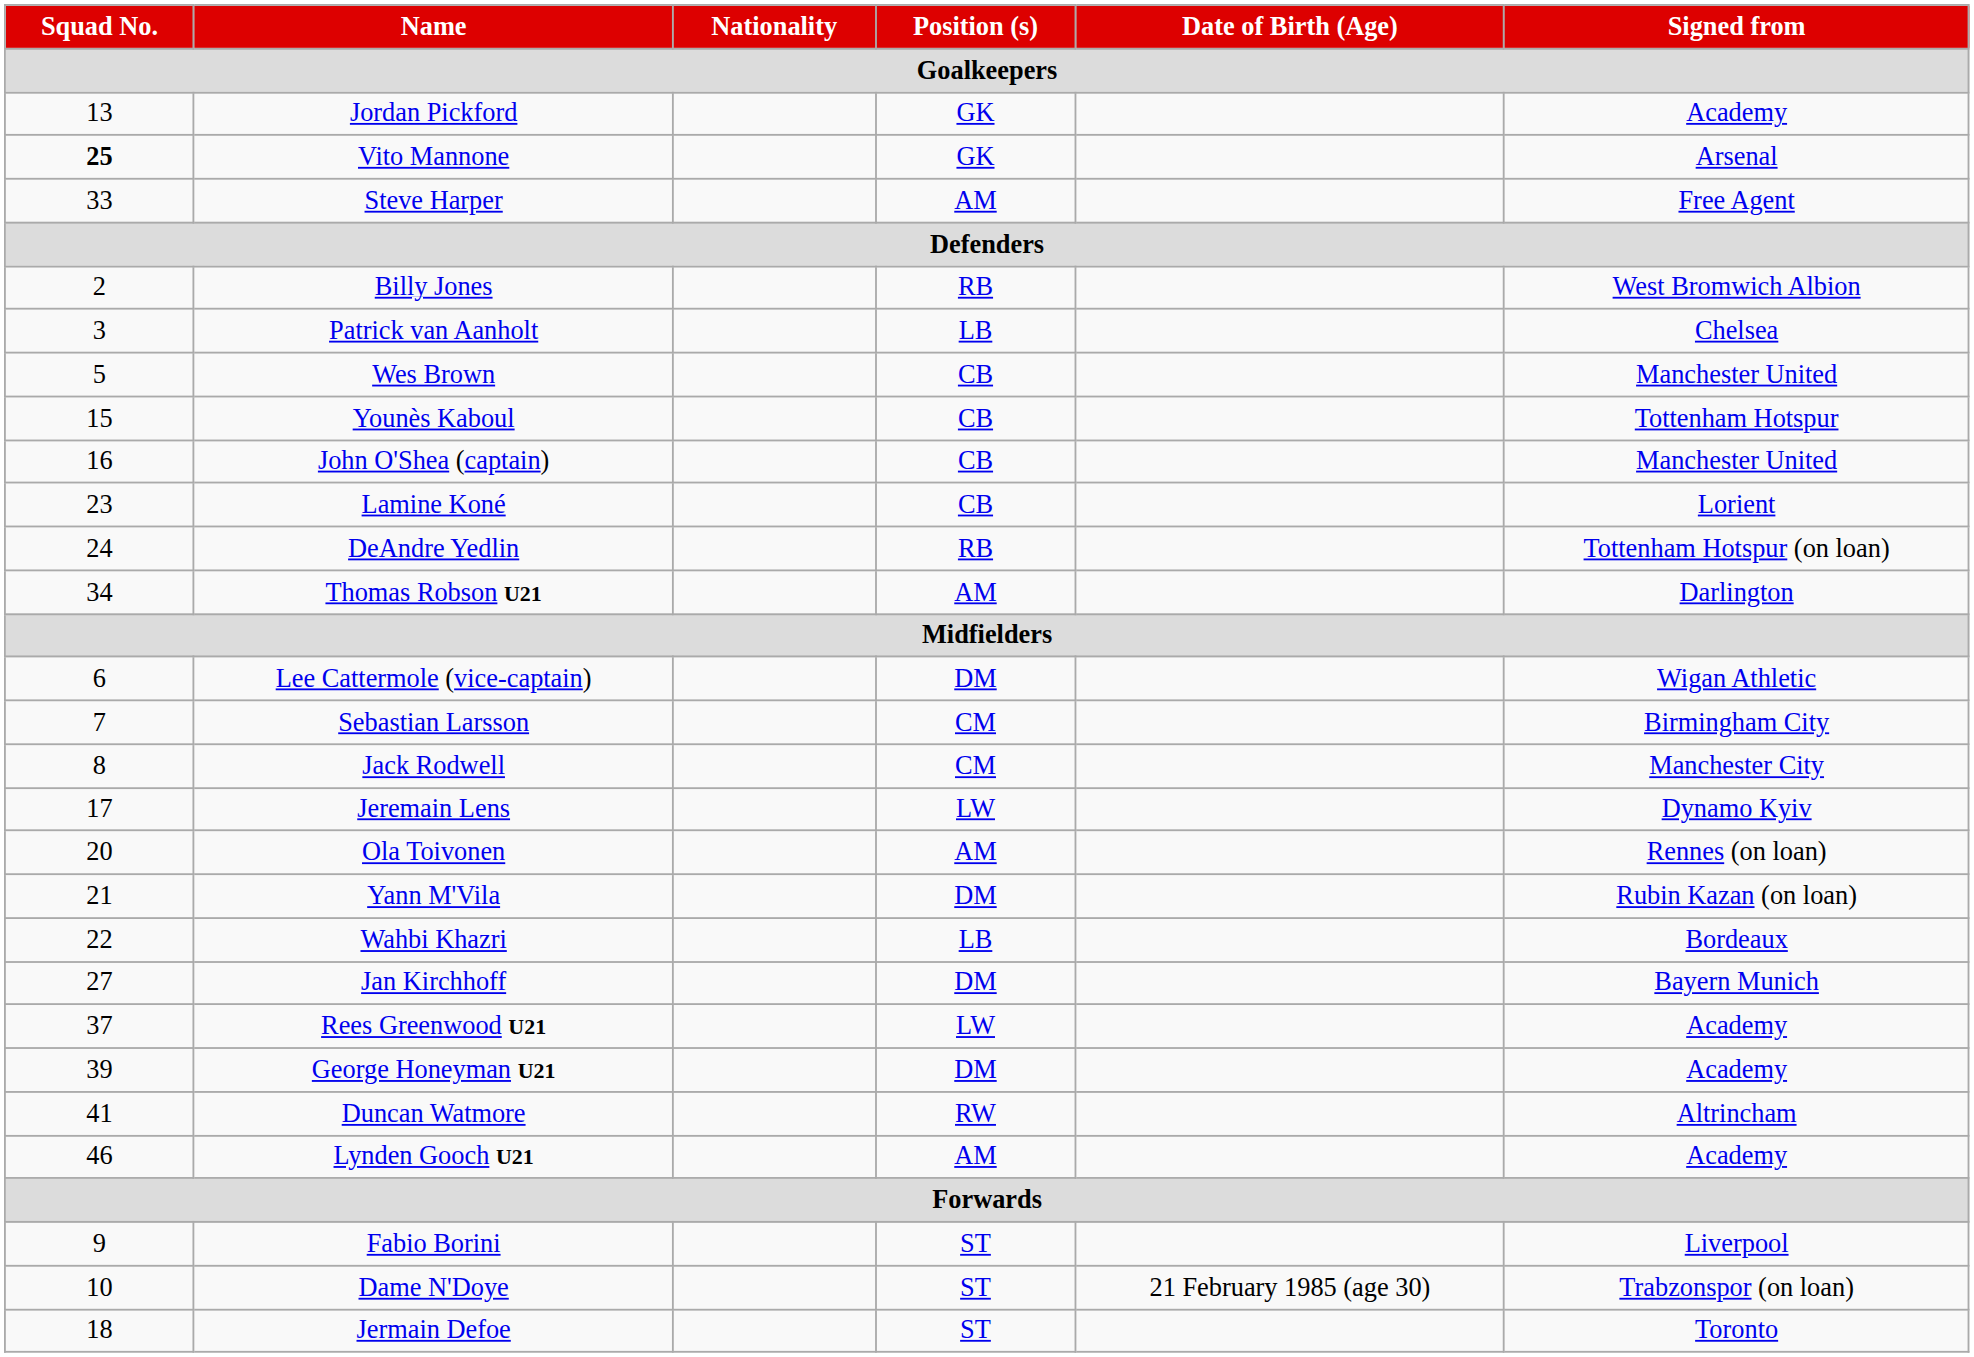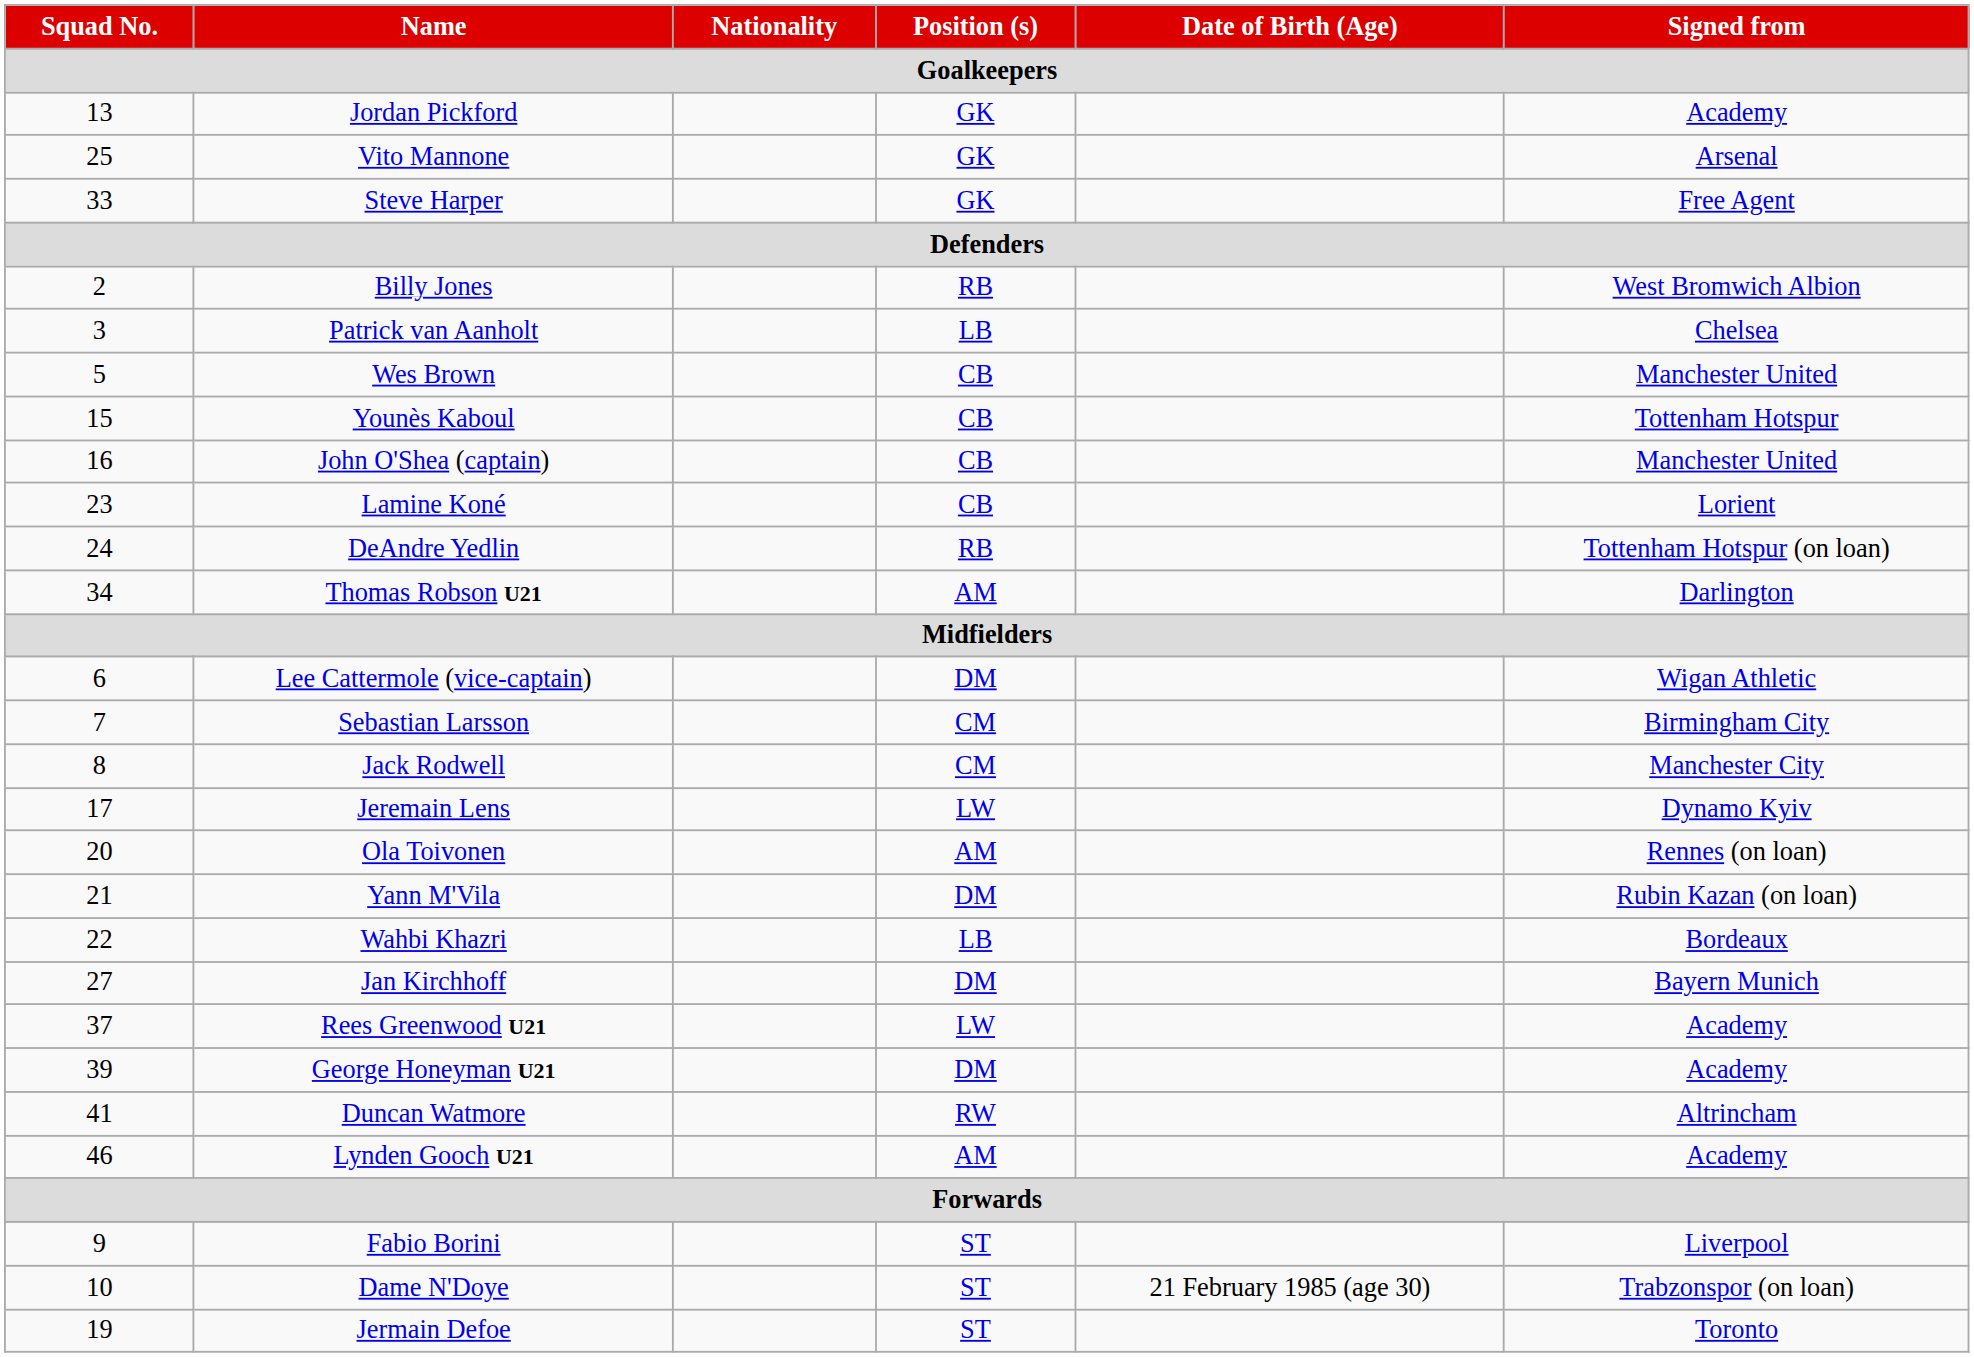Vito Mannone | Squad No. / Goalkeepers: bold -> normal
Steve Harper | Position (s) / Goalkeepers: AM -> GK
Jermain Defoe | Squad No. / Goalkeepers: 18 -> 19
